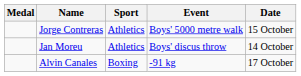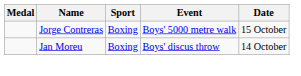Jorge Contreras | Sport: Athletics -> Boxing
Jan Moreu | Sport: Athletics -> Boxing
- row: Alvin Canales | Boxing | -91 kg | 17 October
